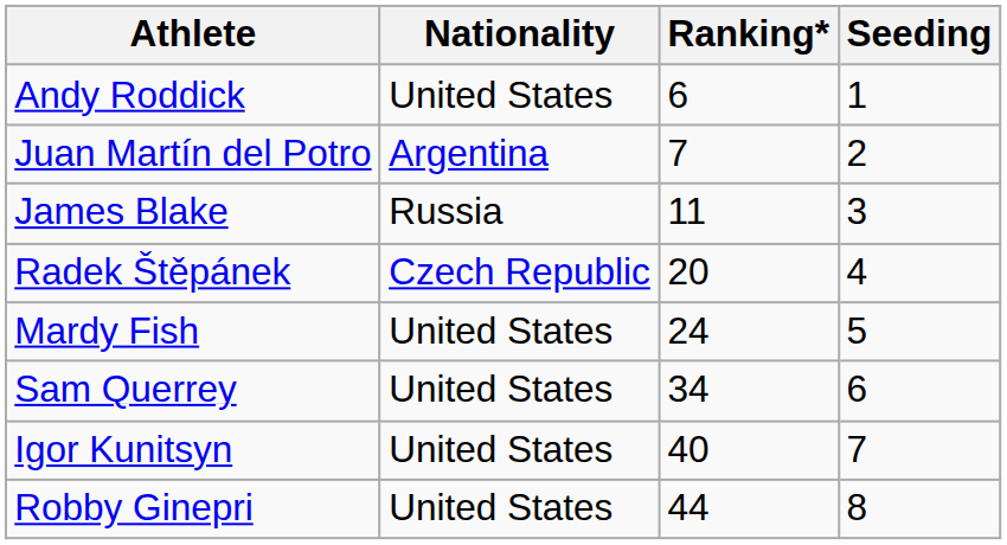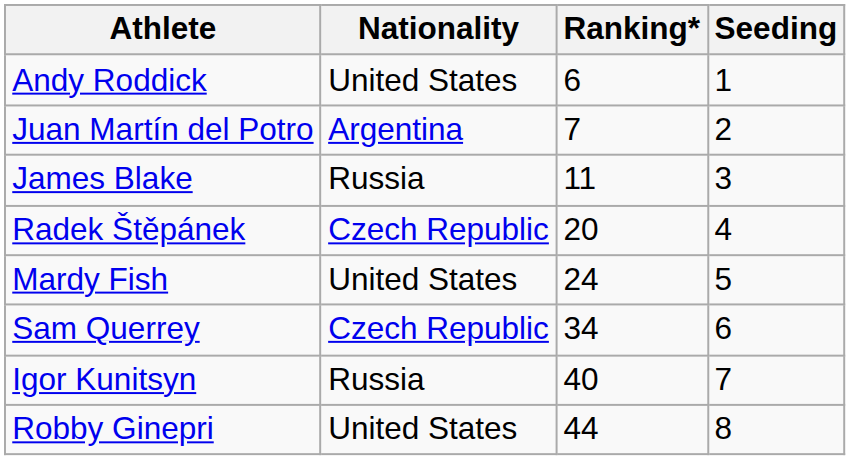Sam Querrey | Nationality: United States -> Czech Republic
Igor Kunitsyn | Nationality: United States -> Russia
